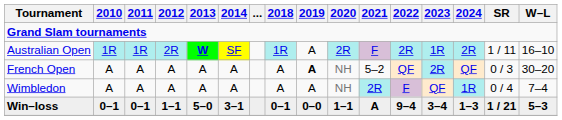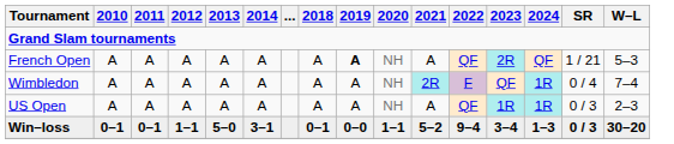- row: Australian Open | 1R | 1R | 2R | W | SF | 1R | A | 2R | F | 2R | 1R | 2R | 1 / 11 | 16–10
French Open | 2021: 5–2 -> A
French Open | SR: 0 / 3 -> 1 / 21
French Open | W–L: 30–20 -> 5–3
+ row: US Open | A | A | A | A | A | A | A | NH | A | QF | 1R | 1R | 0 / 3 | 2–3
Win–loss | 2021: A -> 5–2
Win–loss | SR: 1 / 21 -> 0 / 3
Win–loss | W–L: 5–3 -> 30–20
